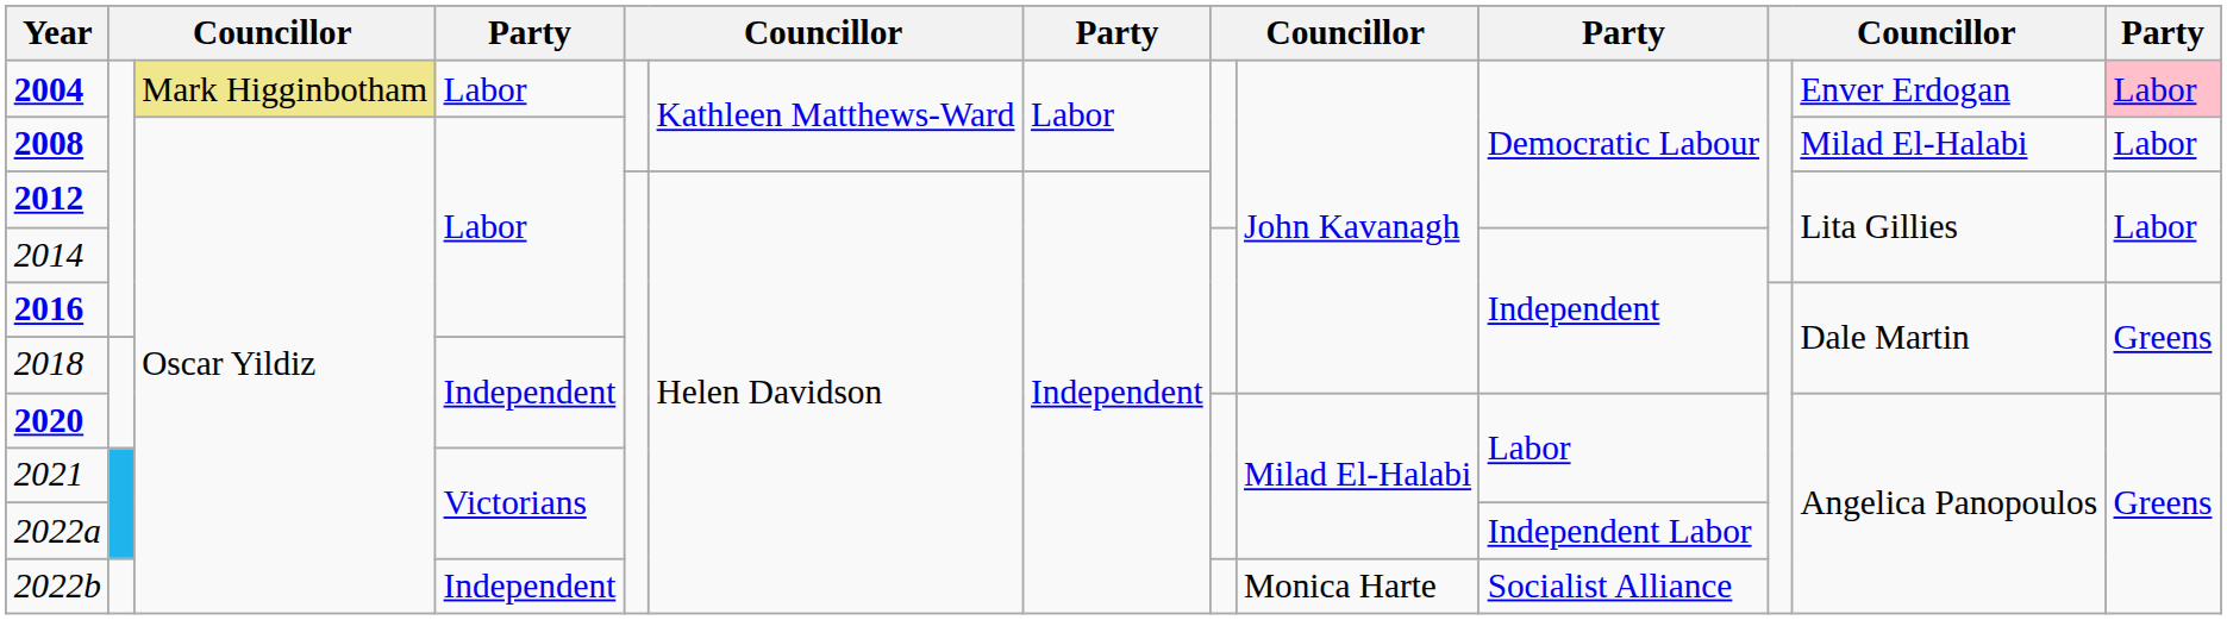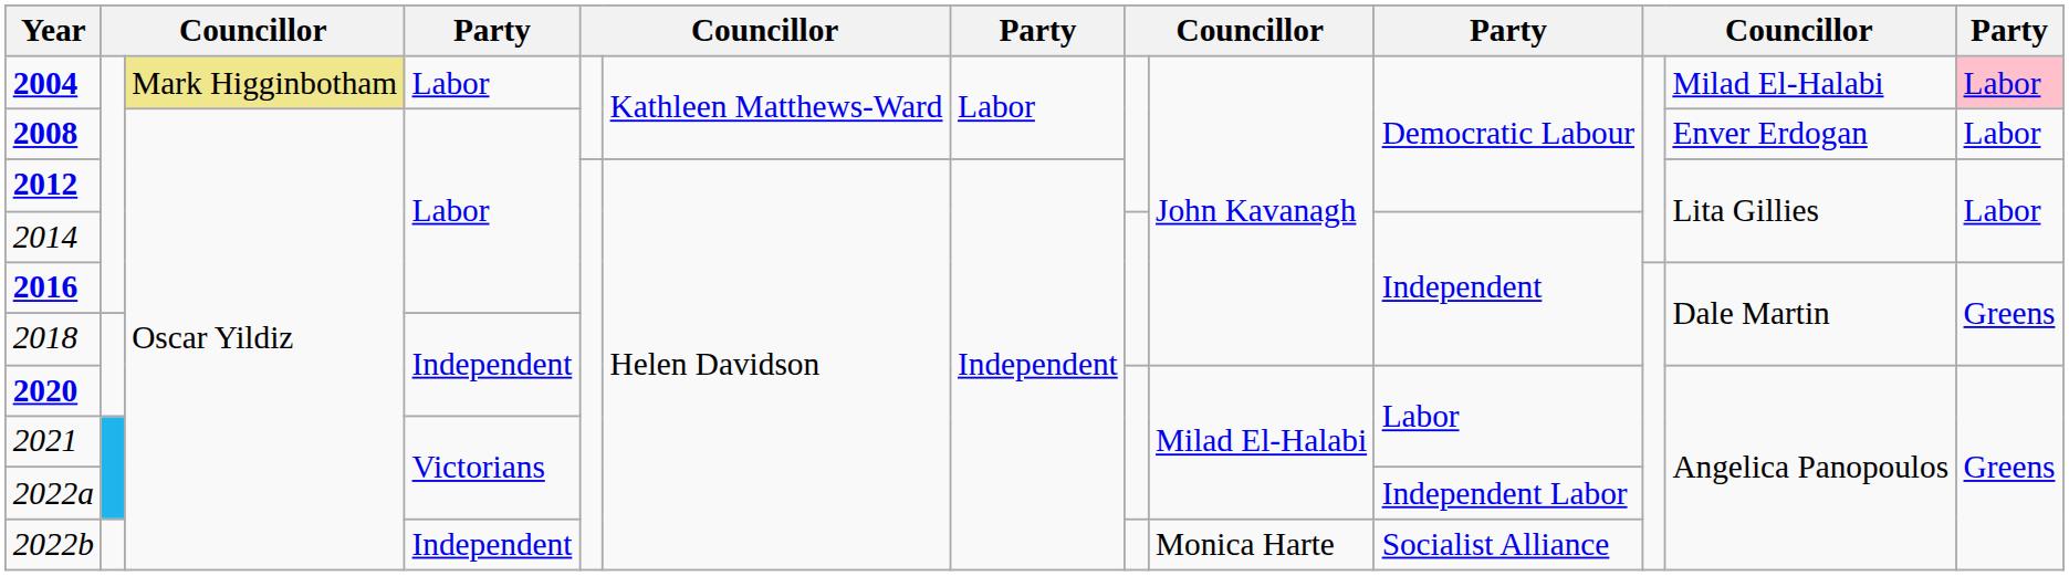2004 | column 12: Enver Erdogan -> Milad El-Halabi
2008 | column 12: Milad El-Halabi -> Enver Erdogan
